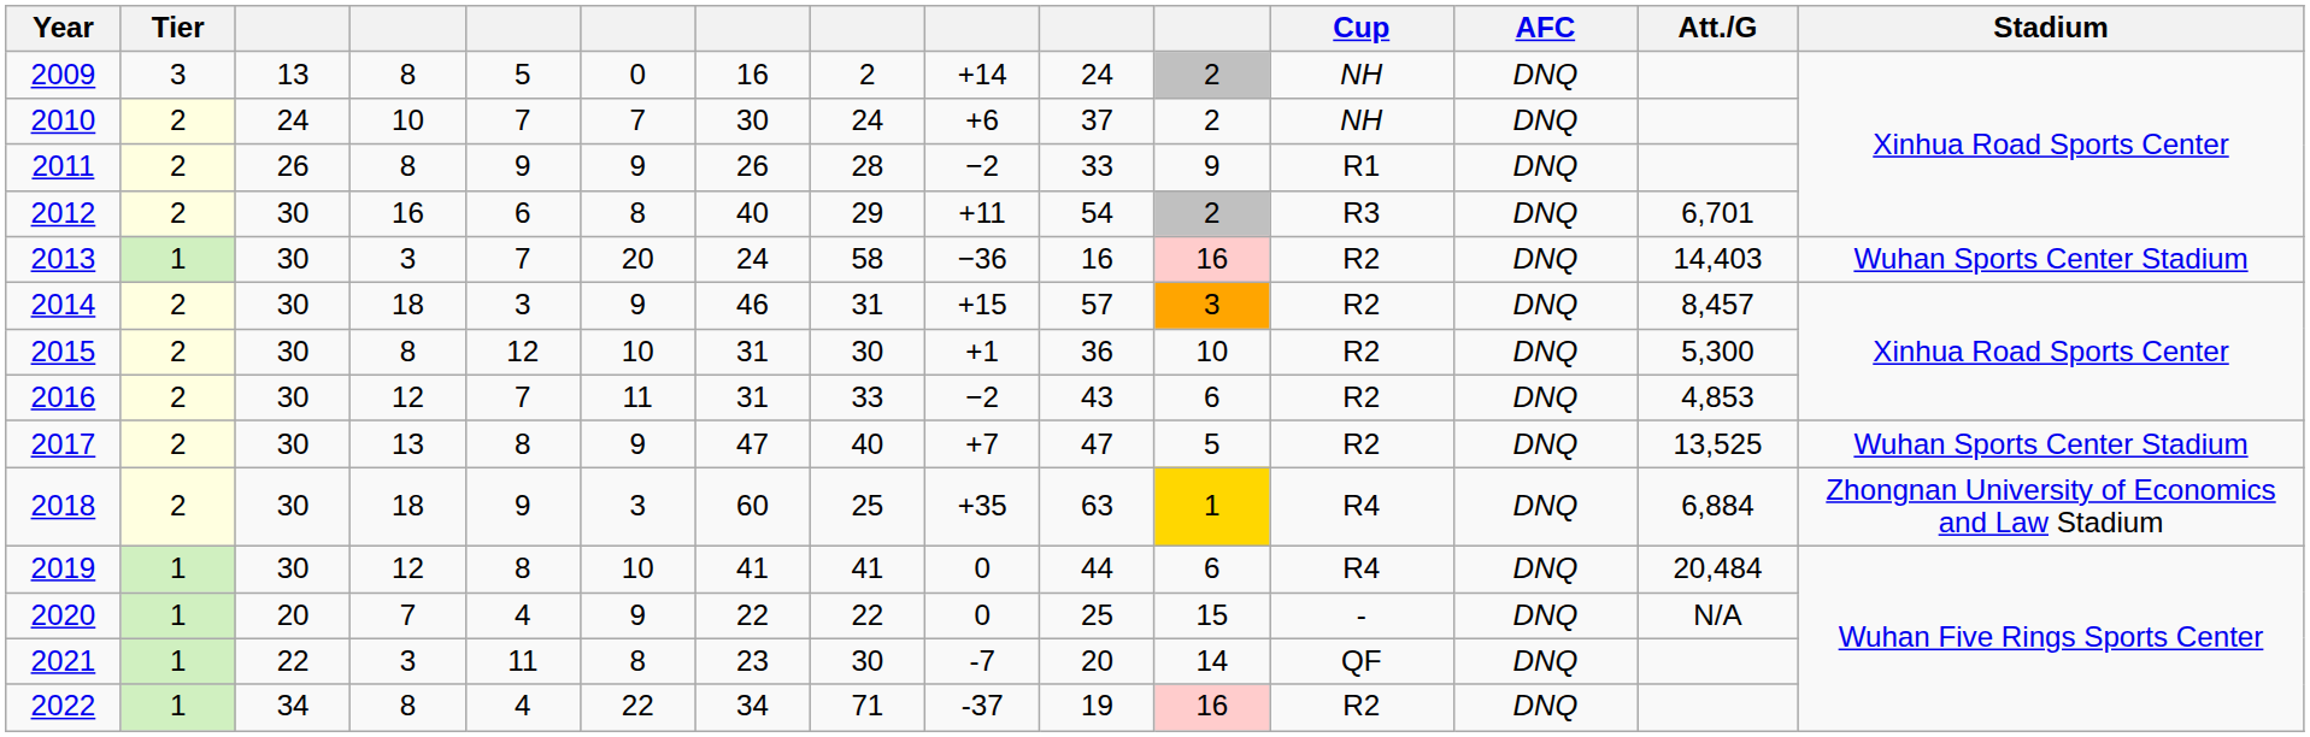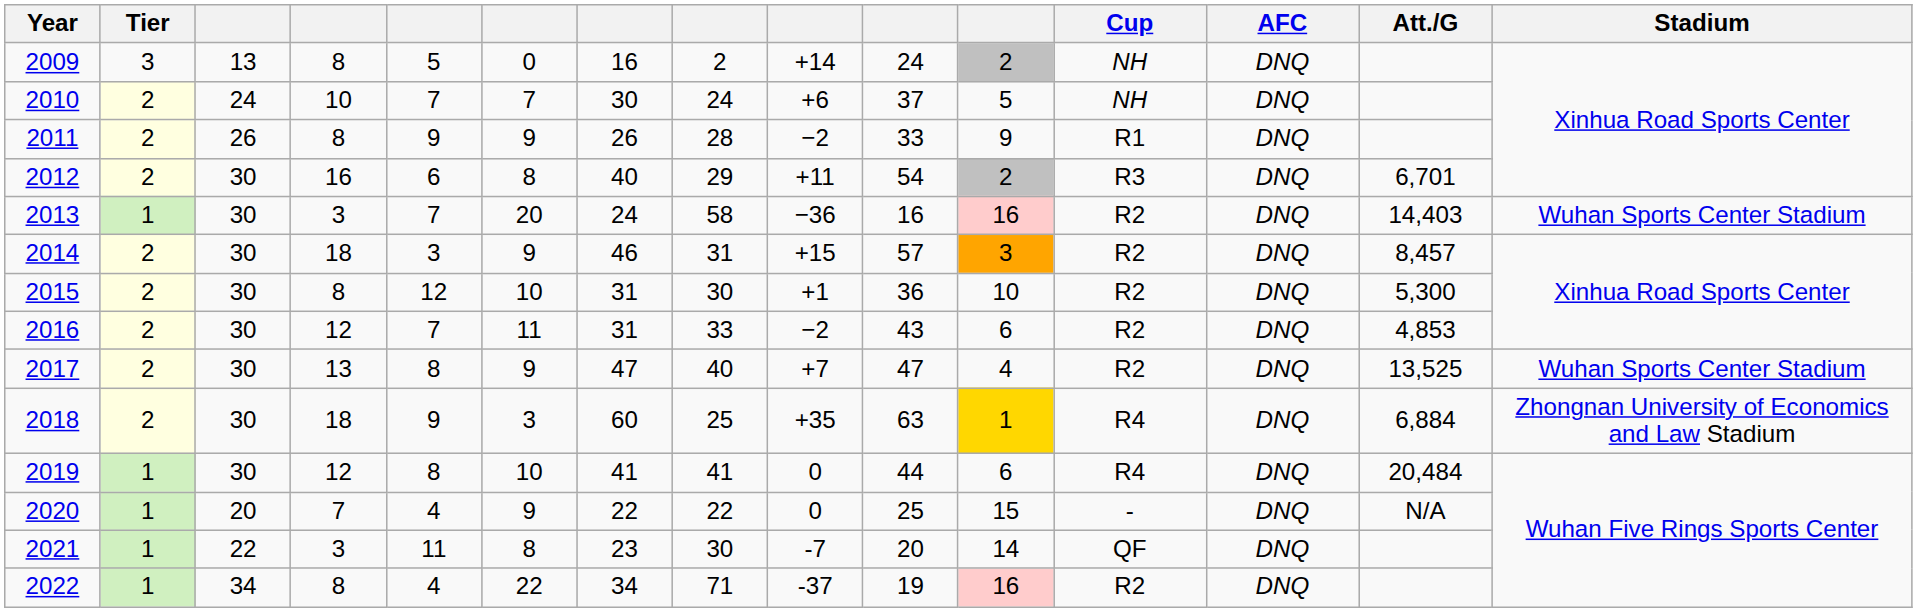2010 | column 11: 2 -> 5
2017 | column 11: 5 -> 4
